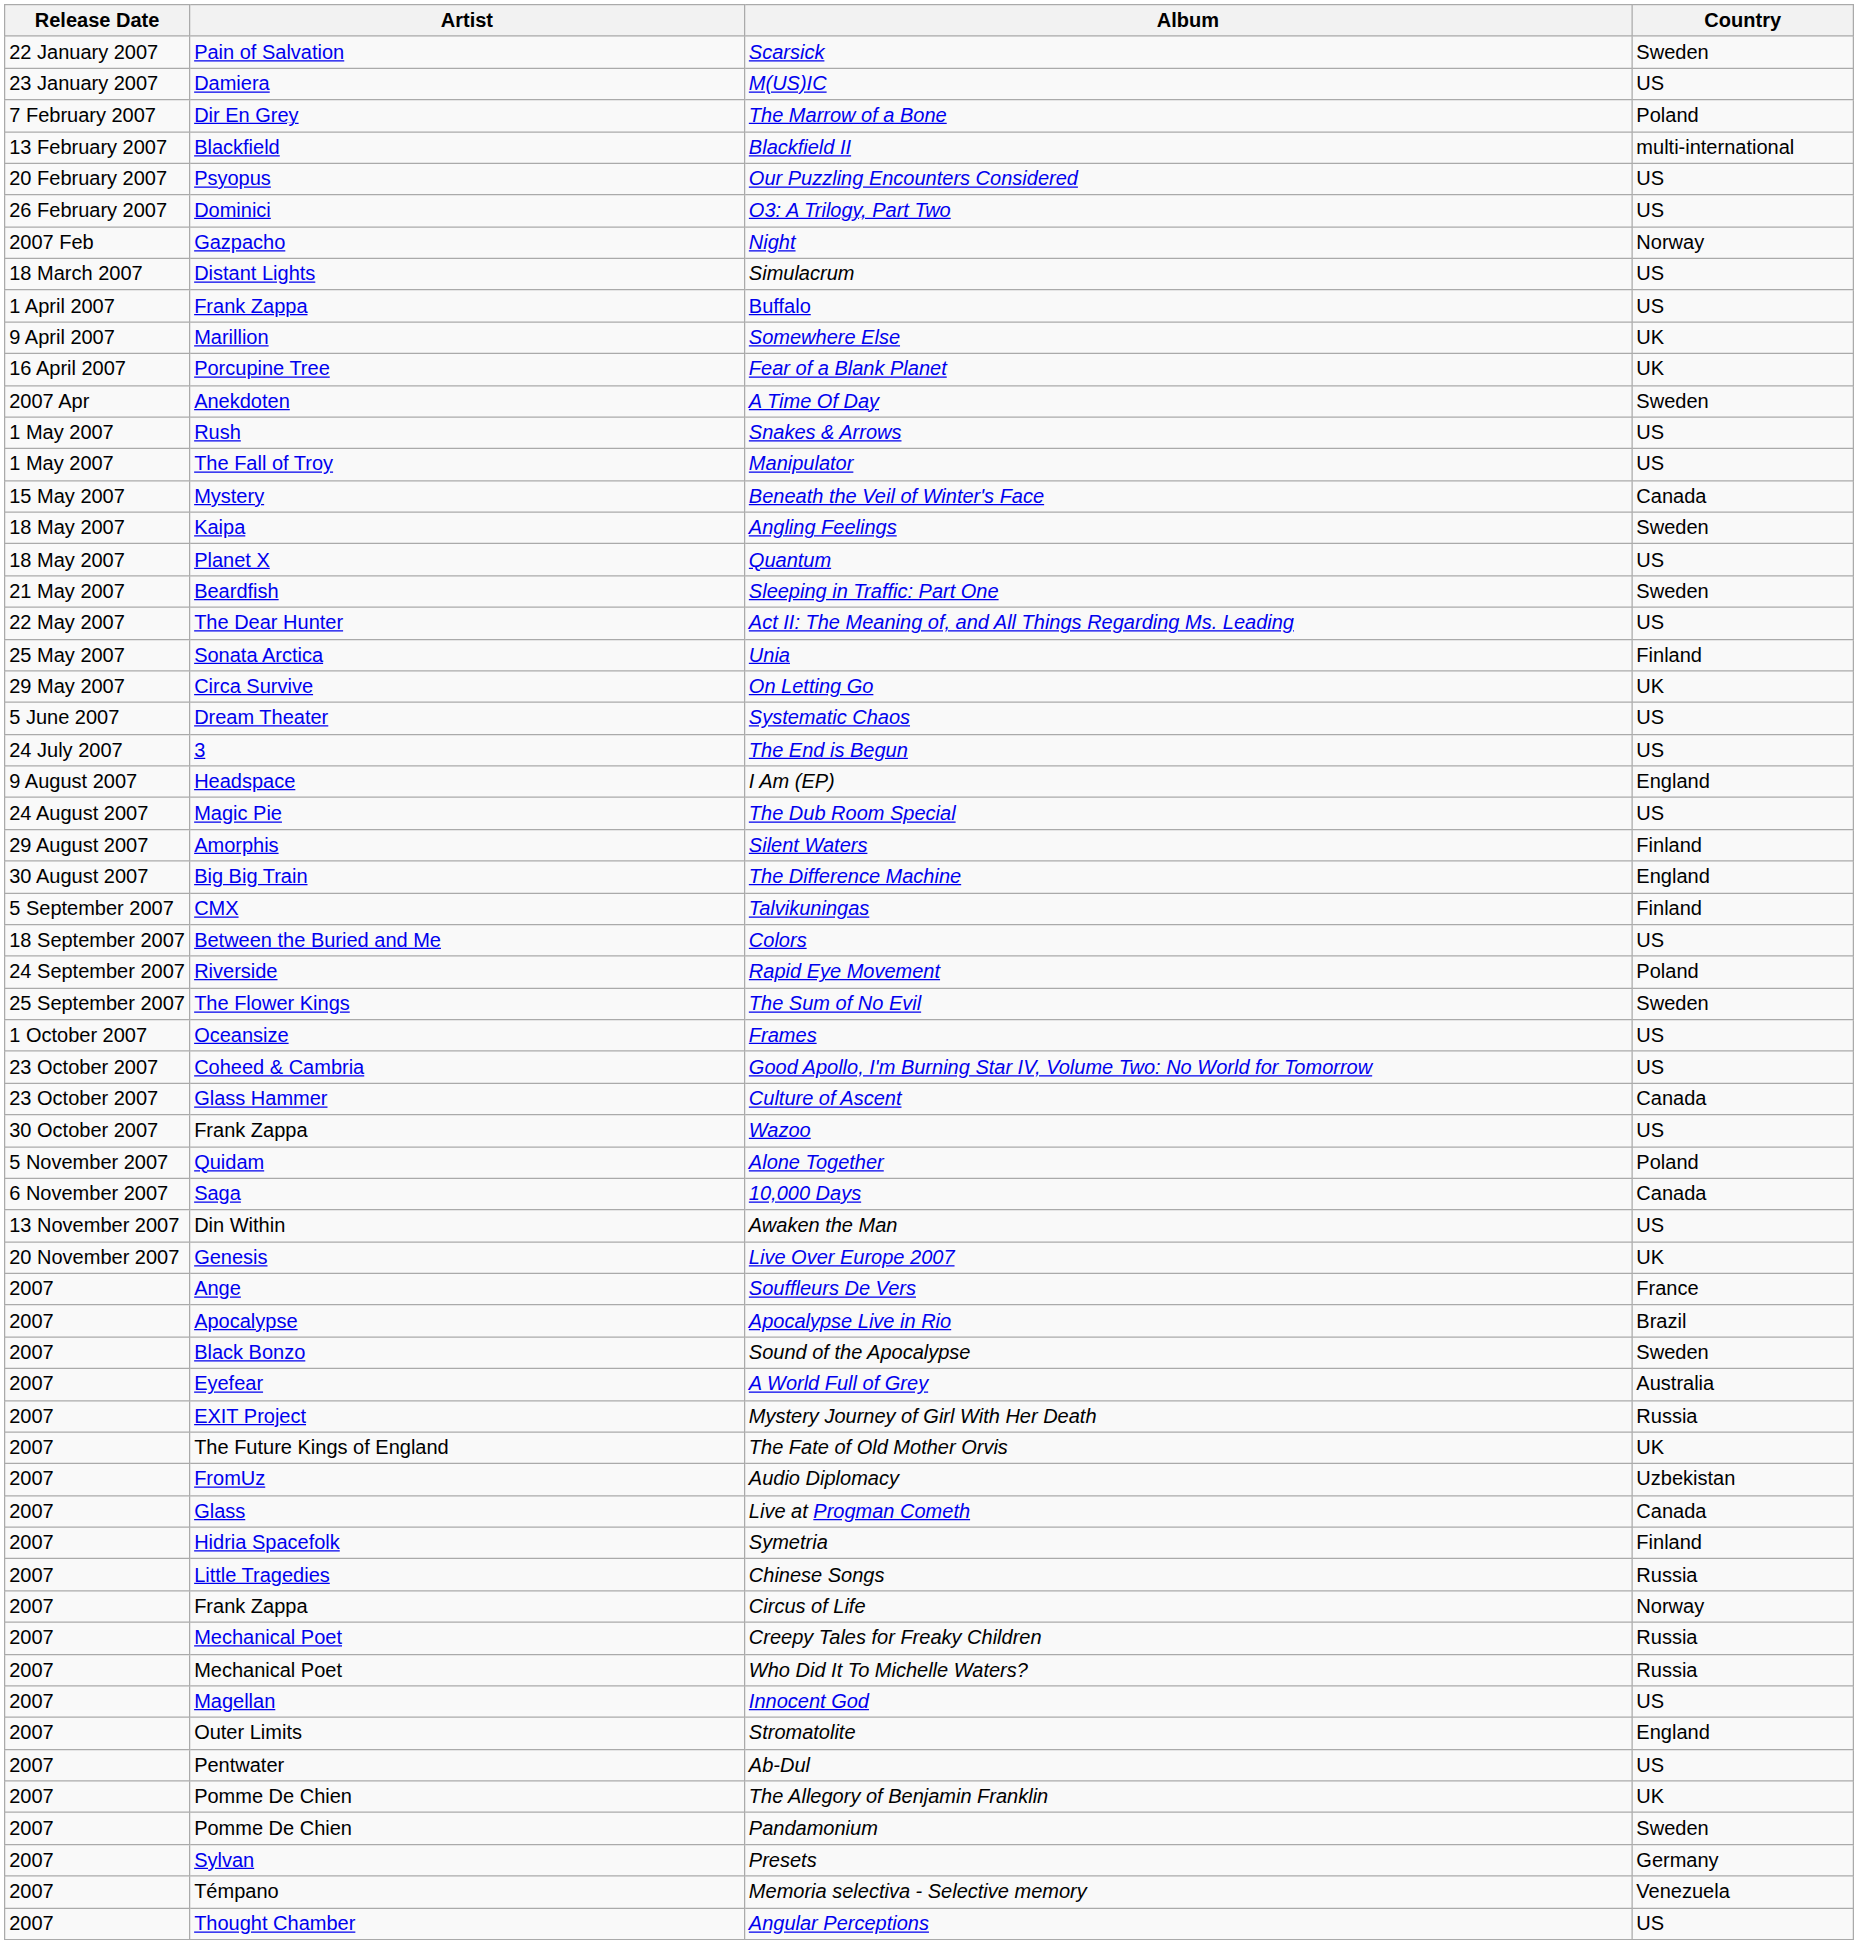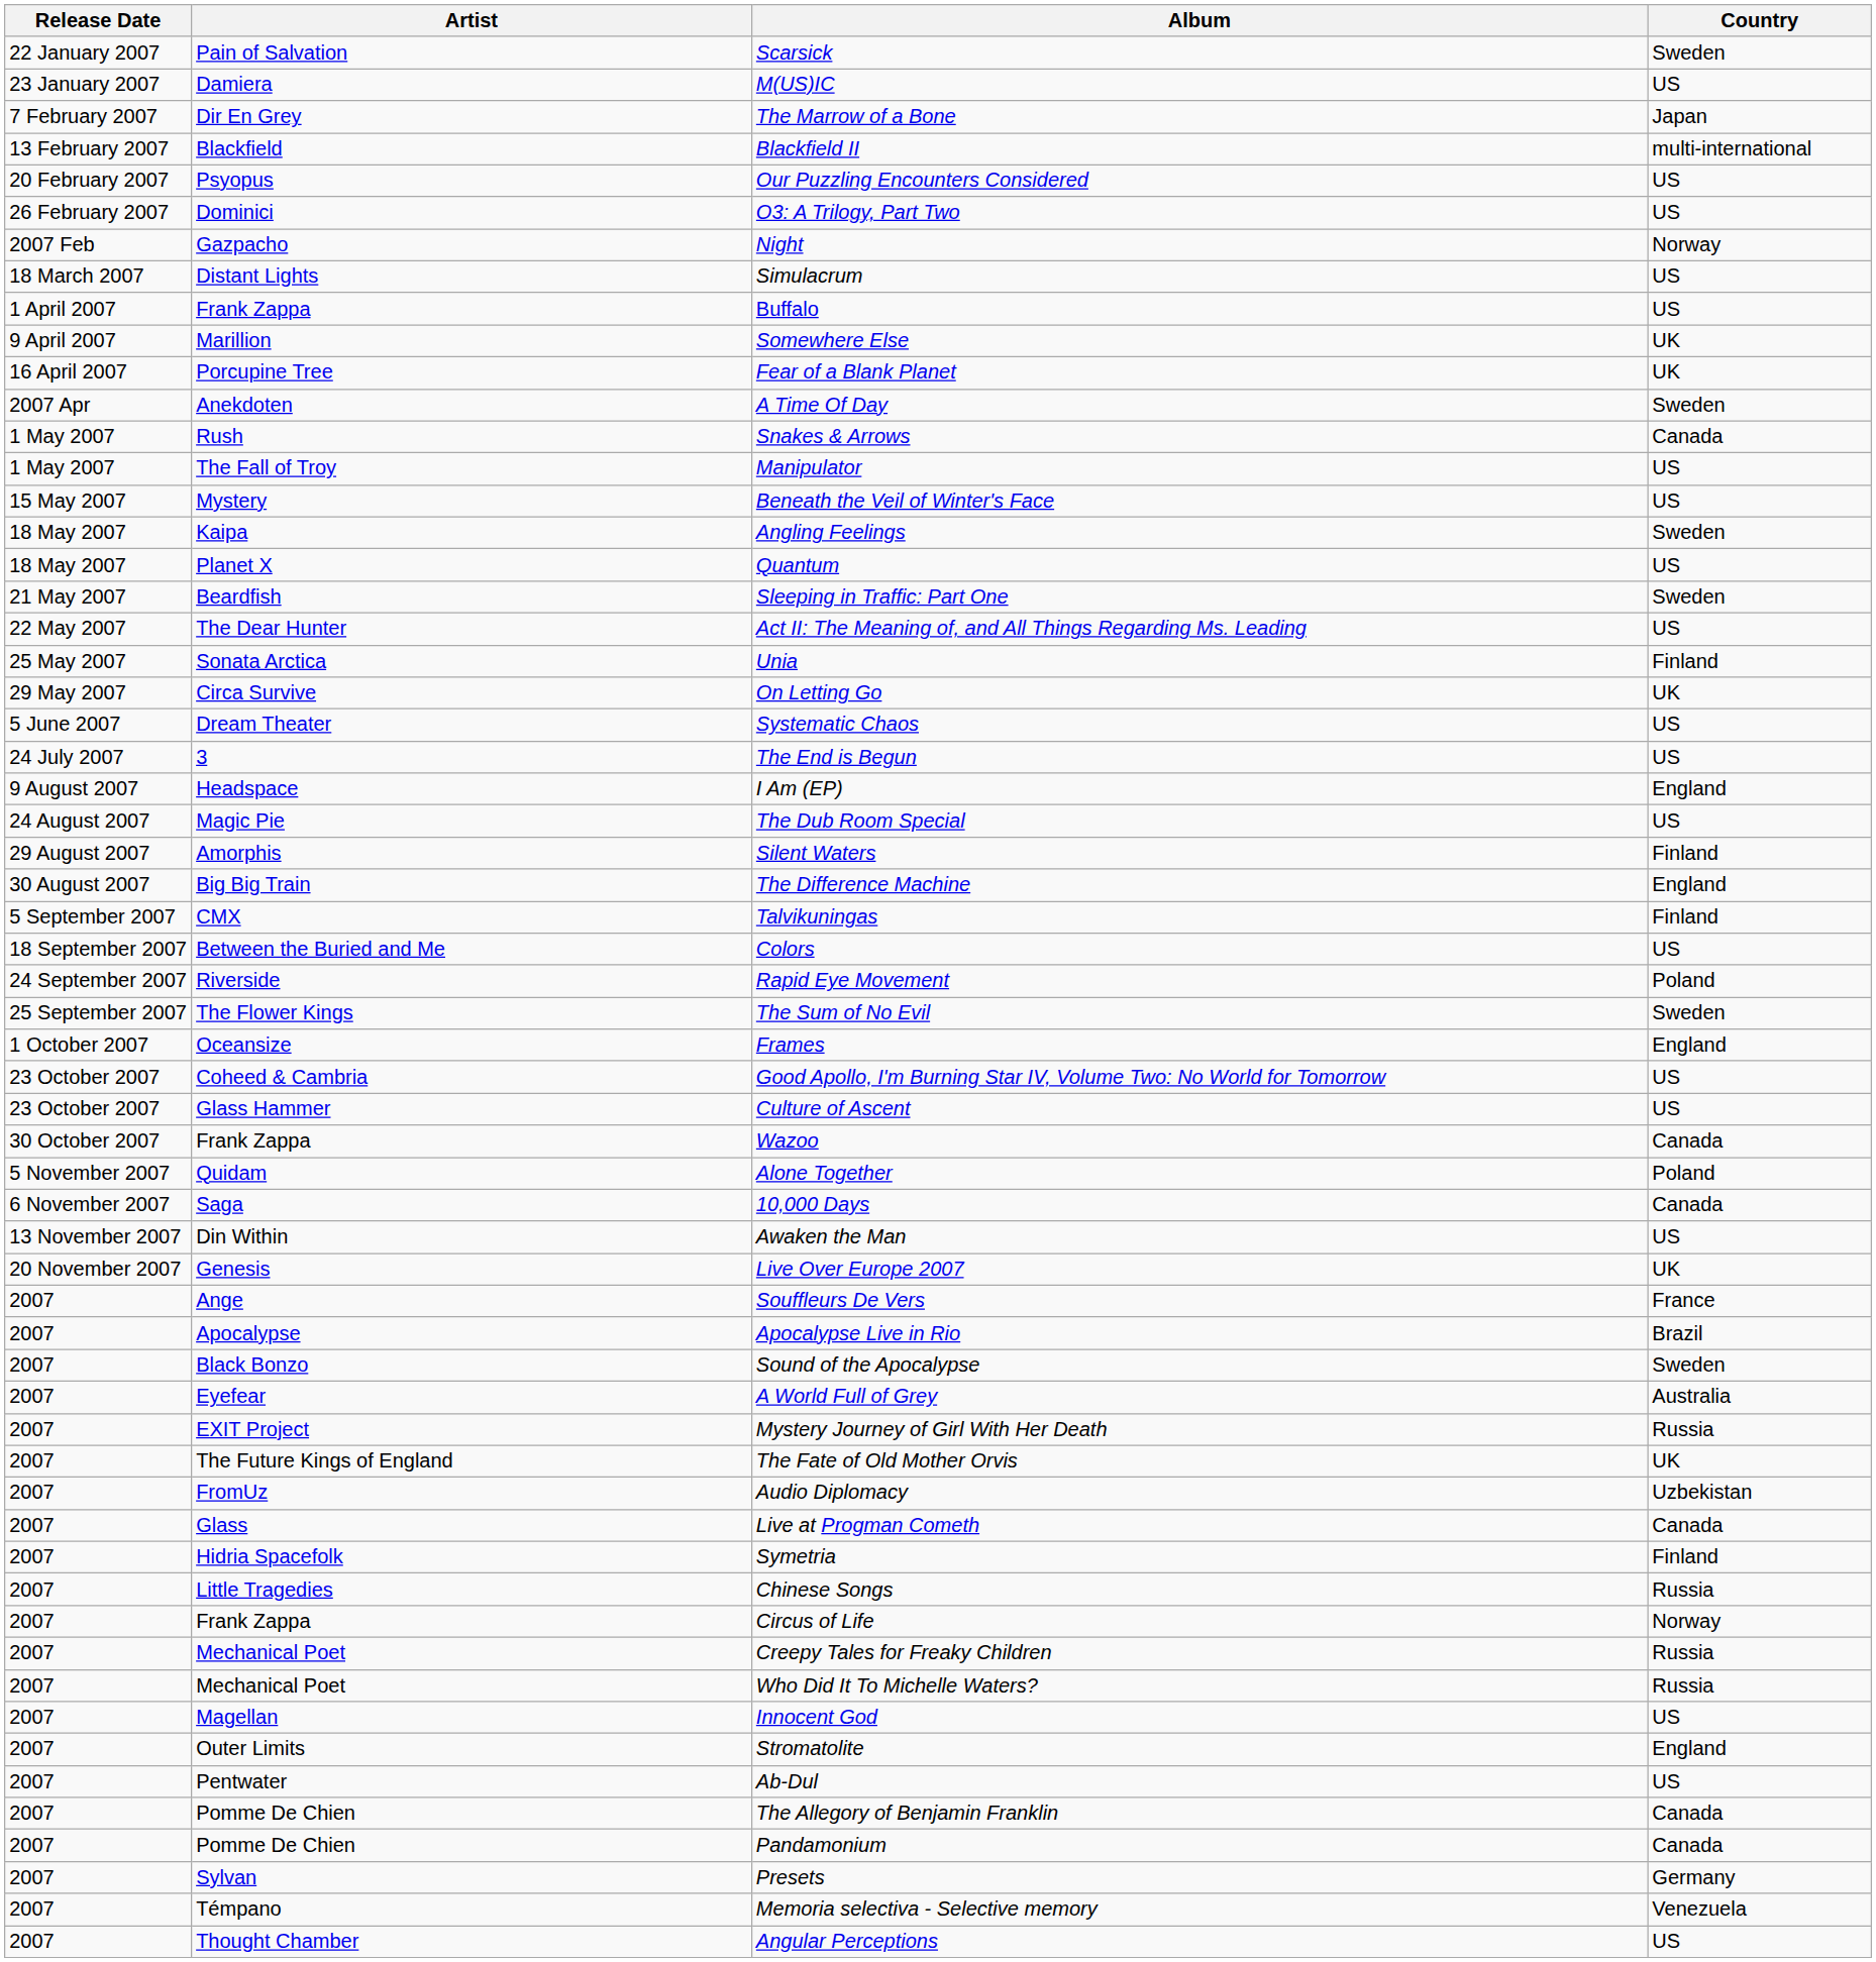The Marrow of a Bone | Country: Poland -> Japan
Snakes & Arrows | Country: US -> Canada
Beneath the Veil of Winter's Face | Country: Canada -> US
Frames | Country: US -> England
Culture of Ascent | Country: Canada -> US
Wazoo | Country: US -> Canada
The Allegory of Benjamin Franklin | Country: UK -> Canada
Pandamonium | Country: Sweden -> Canada
